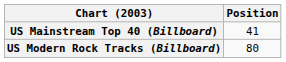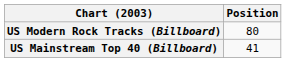rows swapped: US Mainstream Top 40 (Billboard) <-> US Modern Rock Tracks (Billboard)
